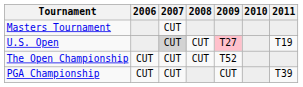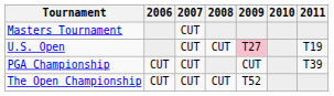U.S. Open | 2007: lightgrey background -> no background
rows swapped: The Open Championship <-> PGA Championship
